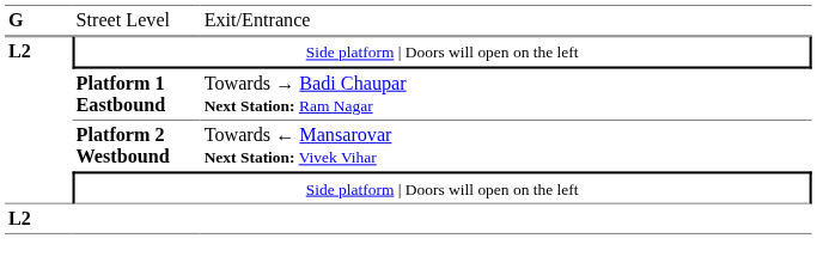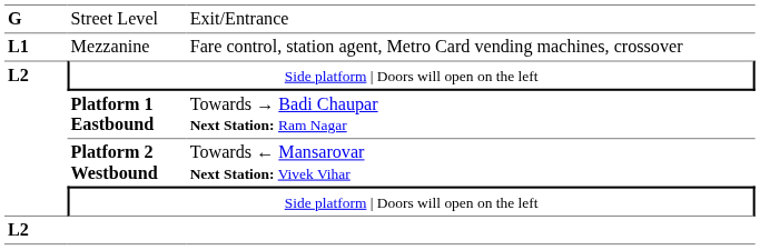+ row: L1 | Mezzanine | Fare control, station agent, Metro Card vending machines, crossover
